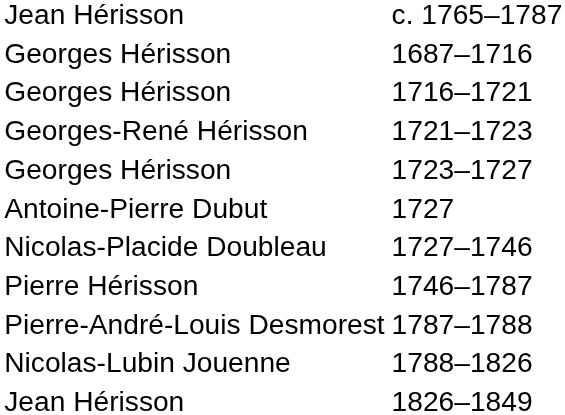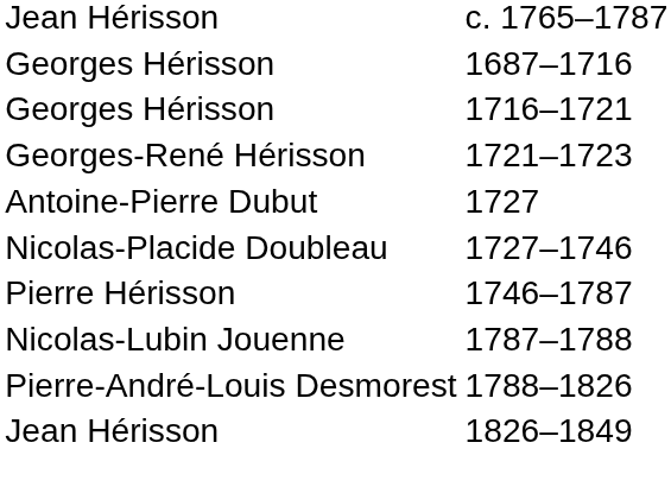- row: Georges Hérisson | 1723–1727
1787–1788 | column 1: Pierre-André-Louis Desmorest -> Nicolas-Lubin Jouenne
1788–1826 | column 1: Nicolas-Lubin Jouenne -> Pierre-André-Louis Desmorest
